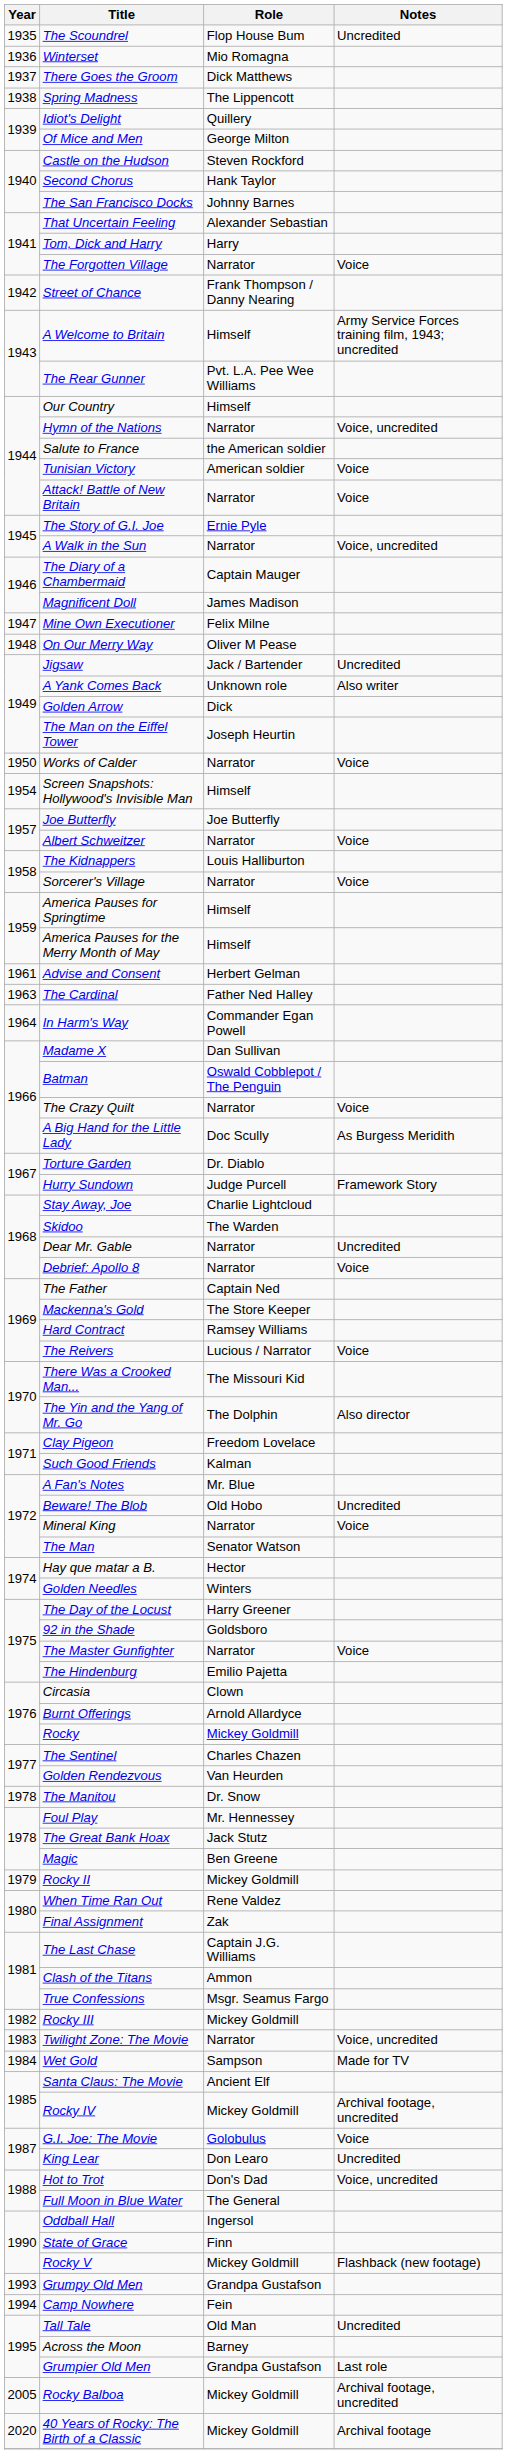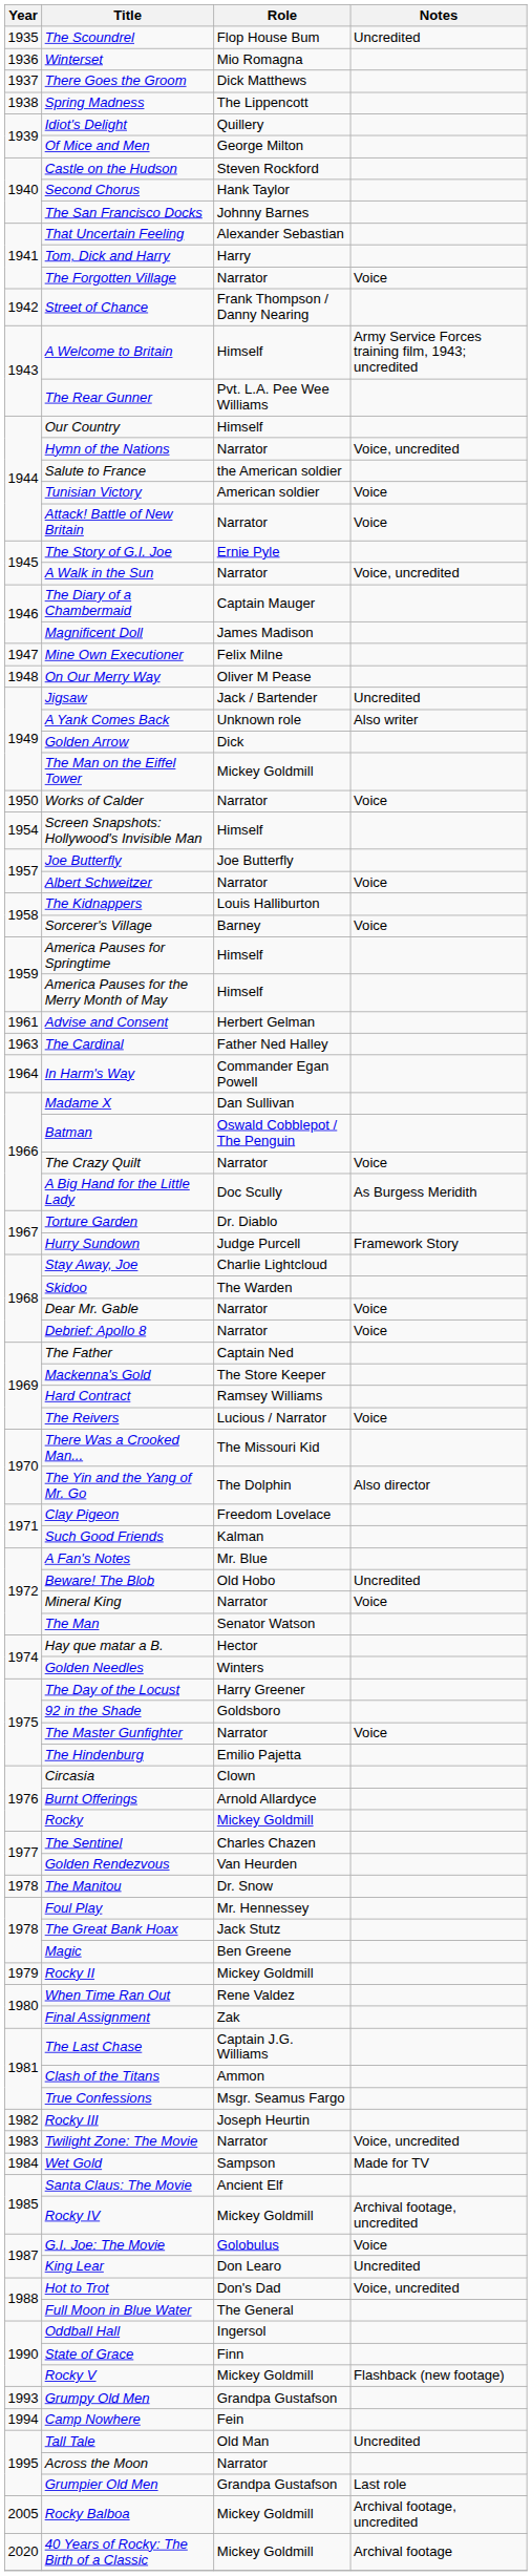The Man on the Eiffel Tower | Role: Joseph Heurtin -> Mickey Goldmill
Sorcerer's Village | Role: Narrator -> Barney
Dear Mr. Gable | Notes: Uncredited -> Voice
Rocky III | Role: Mickey Goldmill -> Joseph Heurtin
Across the Moon | Role: Barney -> Narrator
